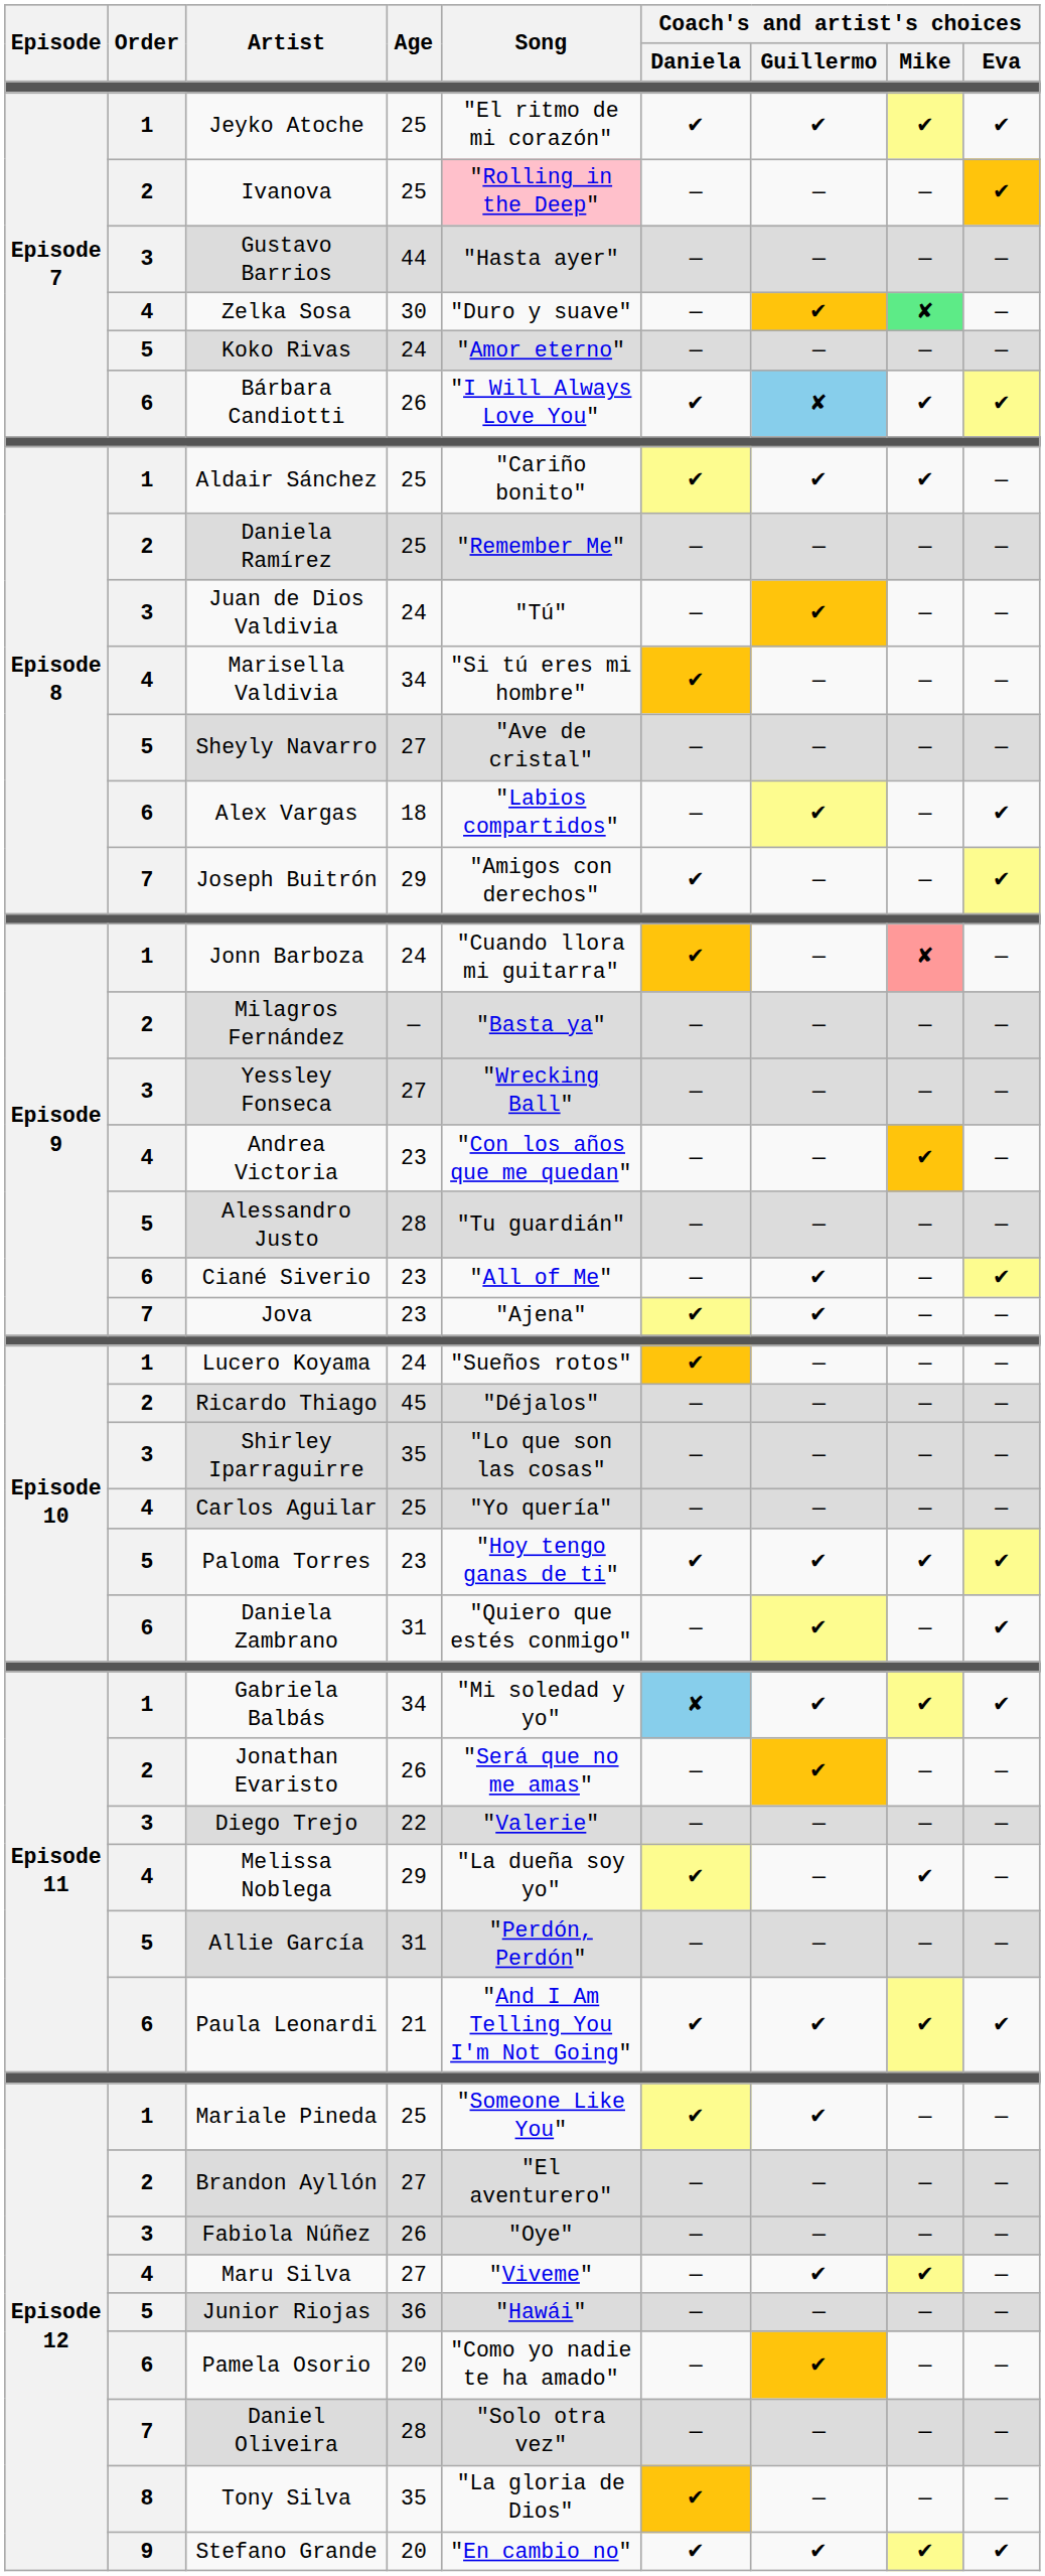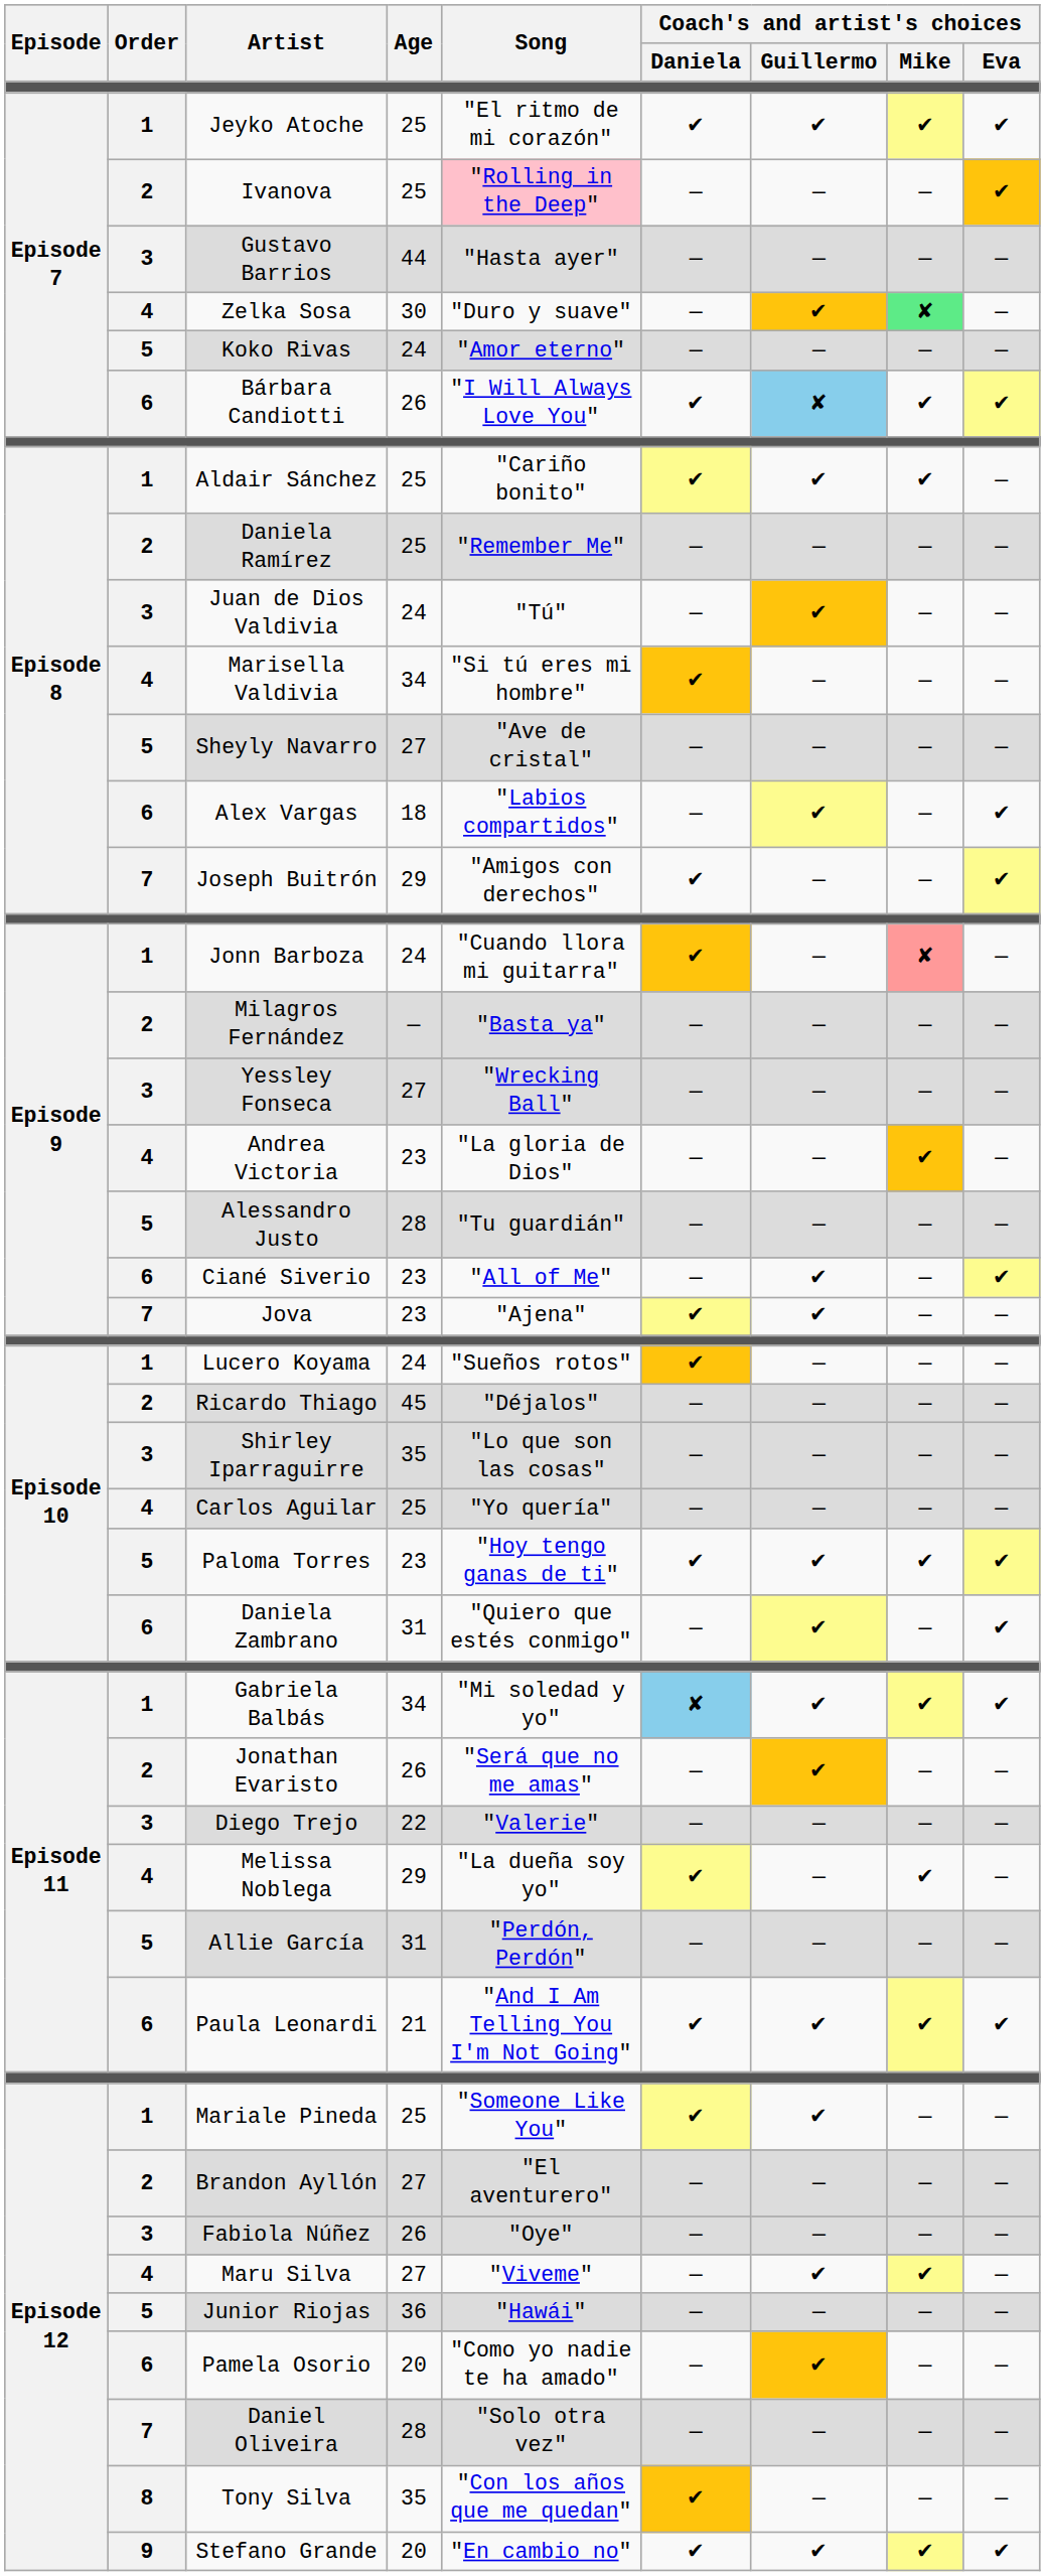Andrea Victoria | Song: "Con los años que me quedan" -> "La gloria de Dios"
Tony Silva | Song: "La gloria de Dios" -> "Con los años que me quedan"
